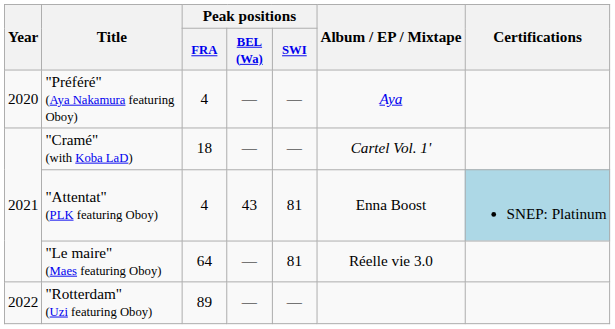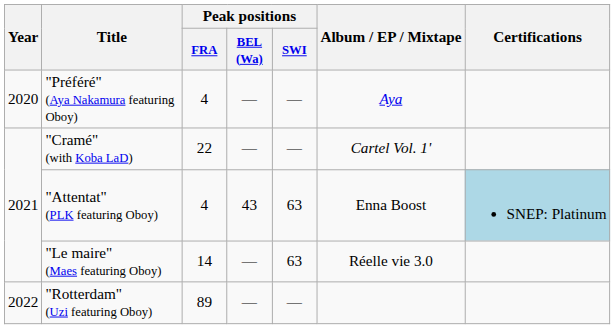"Cramé" (with Koba LaD) | Peak positions / FRA: 18 -> 22
"Attentat" (PLK featuring Oboy) | Peak positions / SWI: 81 -> 63
"Le maire" (Maes featuring Oboy) | Peak positions / FRA: 64 -> 14
"Le maire" (Maes featuring Oboy) | Peak positions / SWI: 81 -> 63
